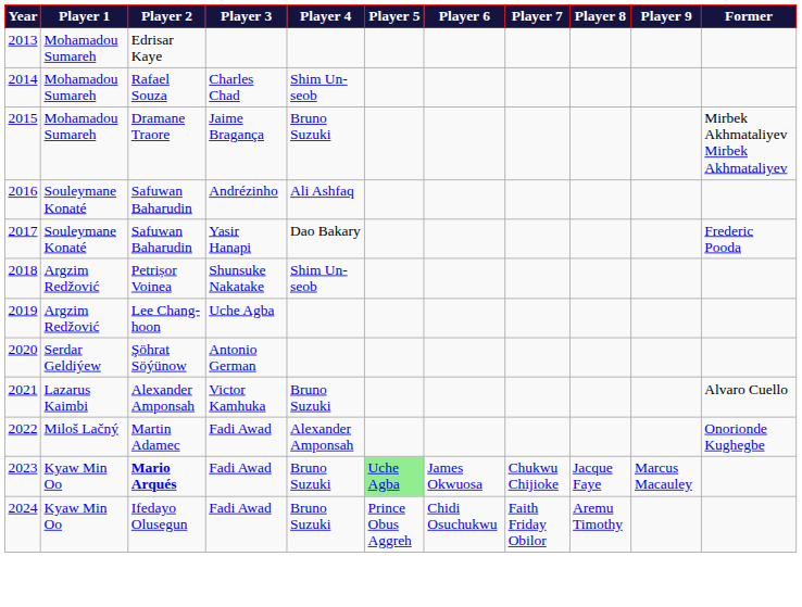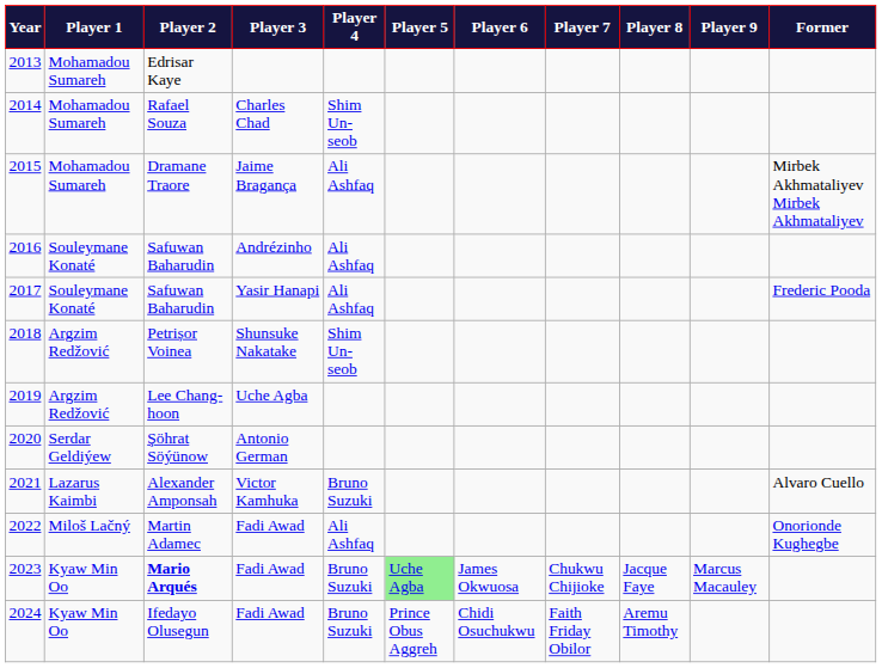Dramane Traore | Player 4: Bruno Suzuki -> Ali Ashfaq
2017 / Safuwan Baharudin | Player 4: Dao Bakary -> Ali Ashfaq
Martin Adamec | Player 4: Alexander Amponsah -> Ali Ashfaq
